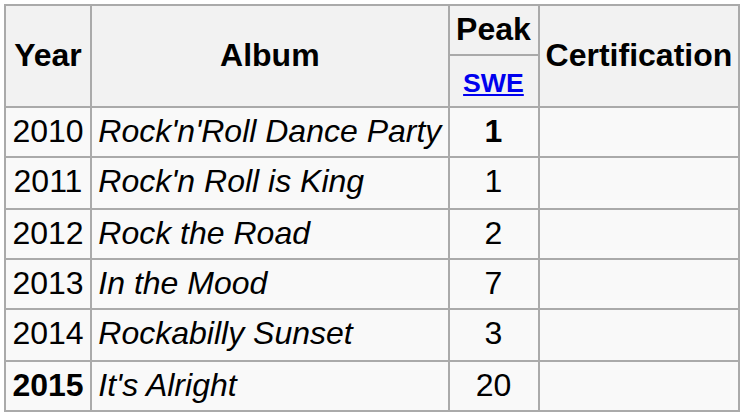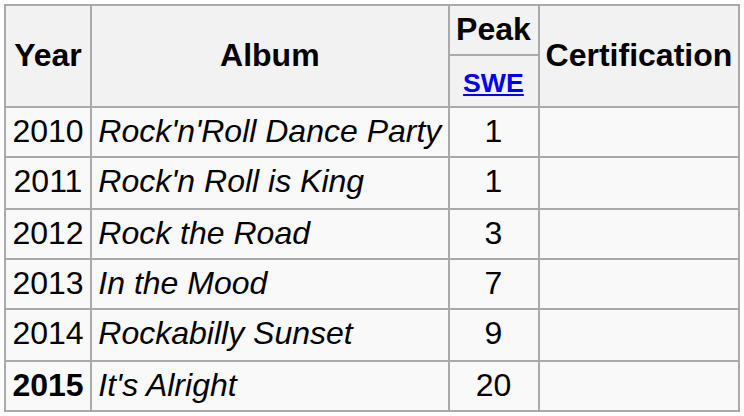Rock'n'Roll Dance Party | Peak / SWE: bold -> normal
Rock the Road | Peak / SWE: 2 -> 3
Rockabilly Sunset | Peak / SWE: 3 -> 9
